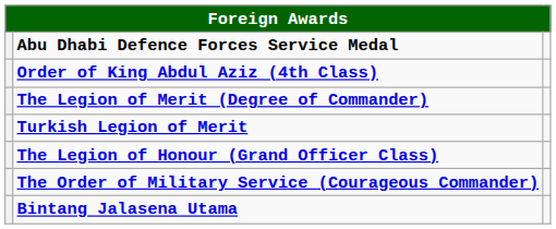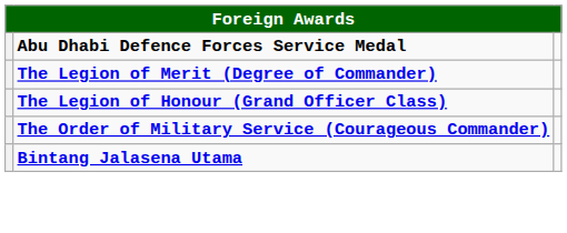- row: Order of King Abdul Aziz (4th Class)
- row: Turkish Legion of Merit
